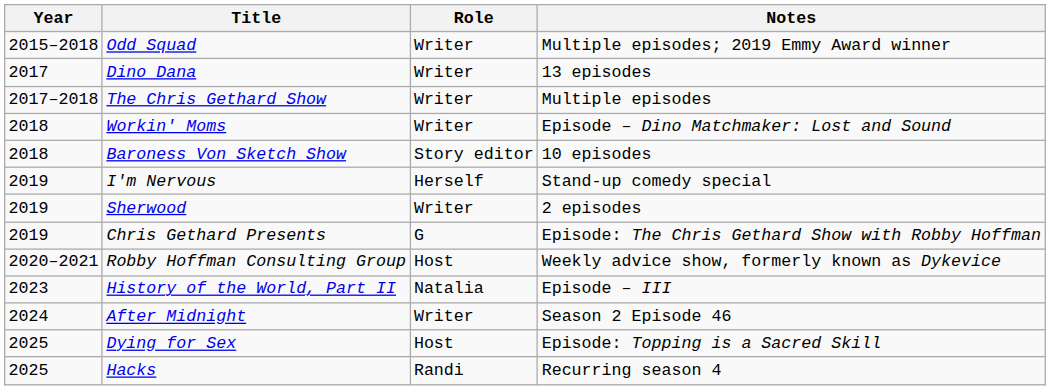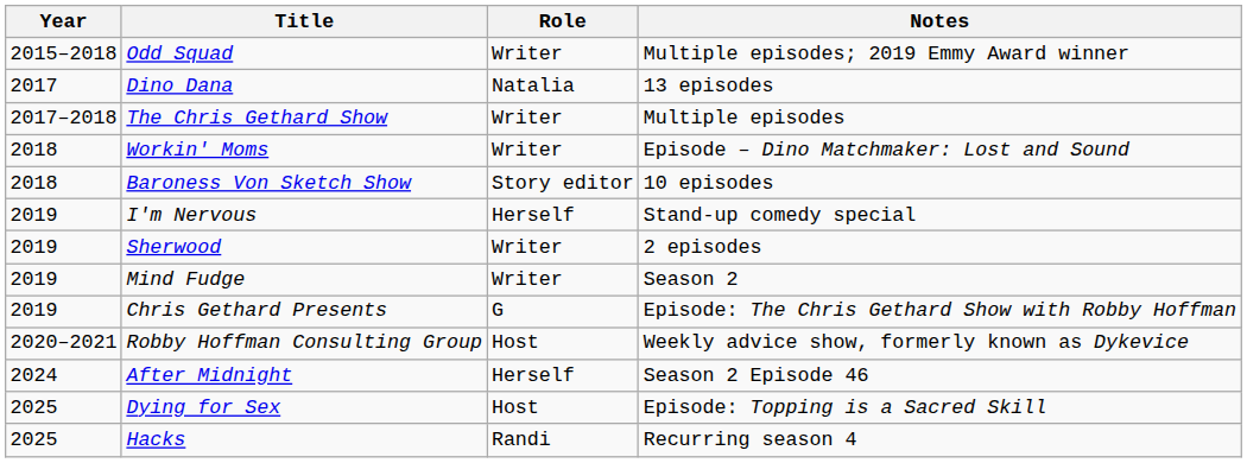Dino Dana | Role: Writer -> Natalia
+ row: 2019 | Mind Fudge | Writer | Season 2
- row: 2023 | History of the World, Part II | Natalia | Episode – III
After Midnight | Role: Writer -> Herself
